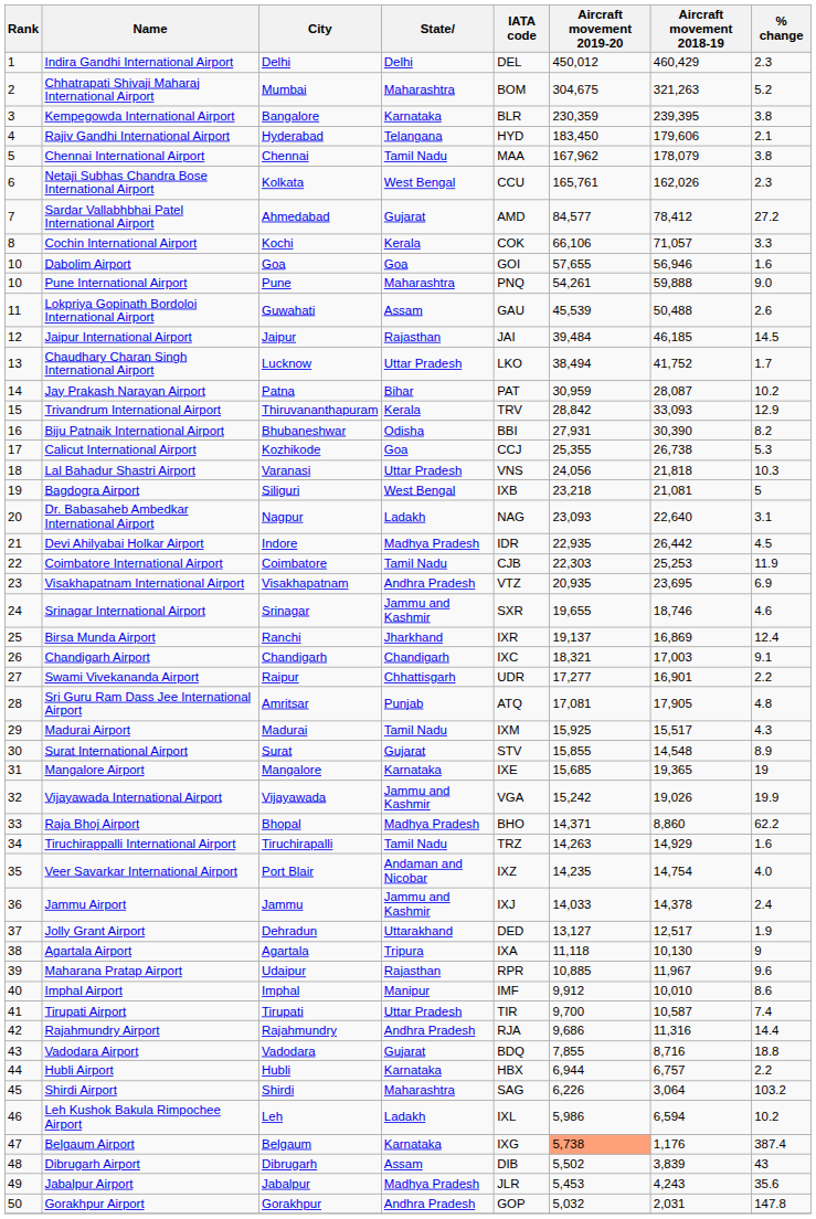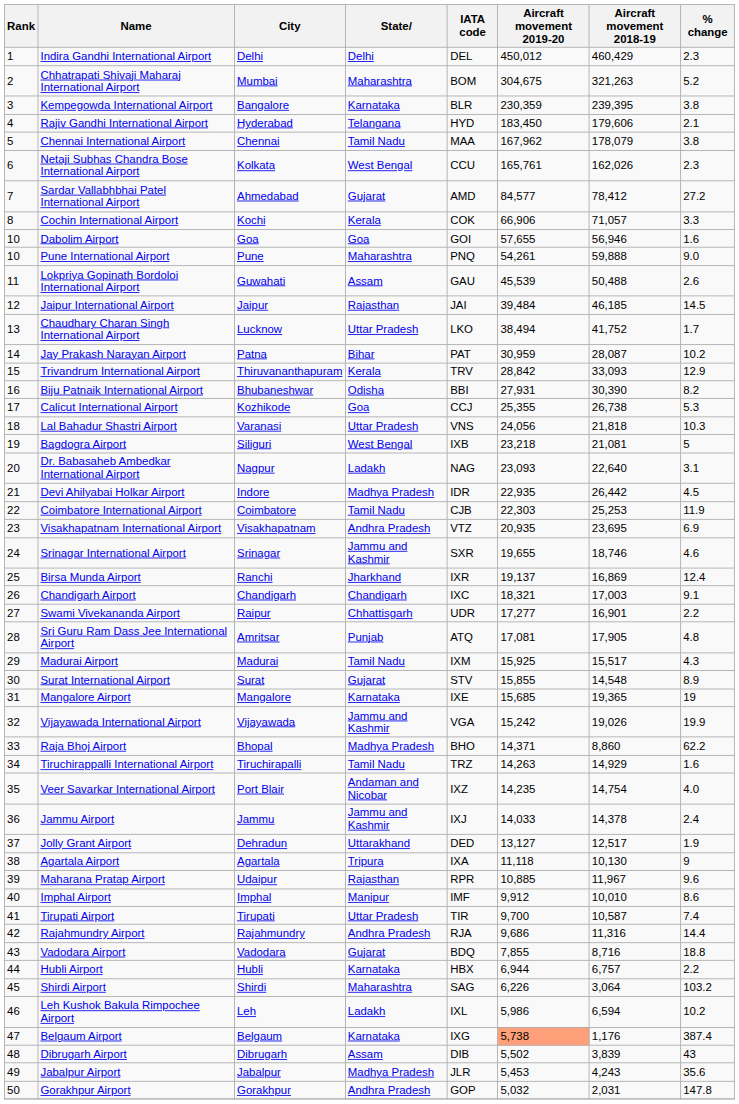Cochin International Airport | Aircraft movement 2019-20: 66,106 -> 66,906
